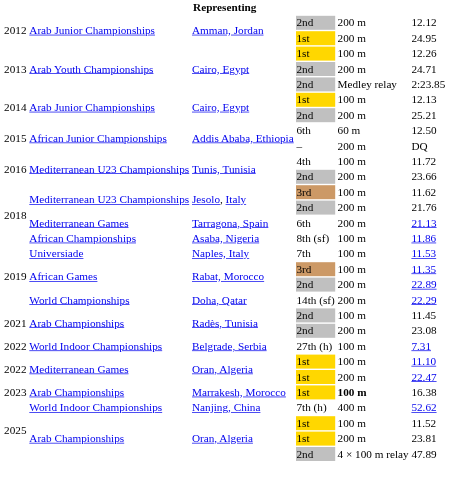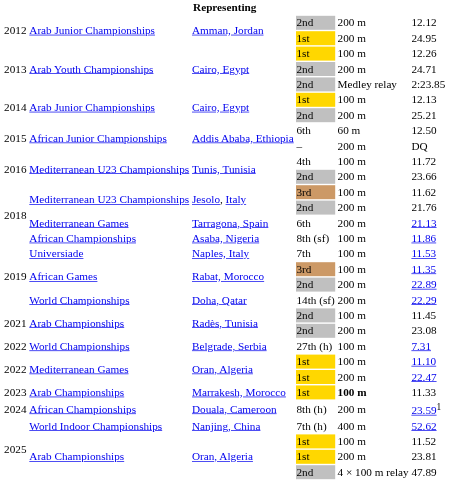Belgrade, Serbia | column 2: World Indoor Championships -> World Championships
Marrakesh, Morocco | column 6: 16.38 -> 11.33
+ row: 2024 | African Championships | Douala, Cameroon | 8th (h) | 200 m | 23.591
